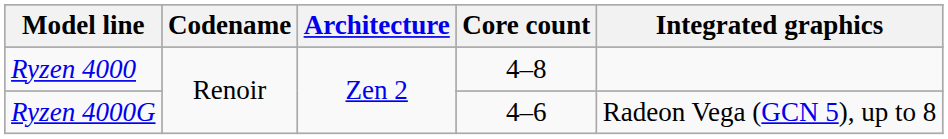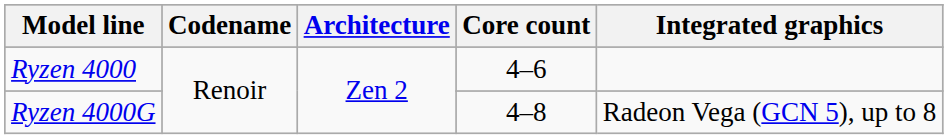Ryzen 4000 | Core count: 4–8 -> 4–6
Ryzen 4000G | Core count: 4–6 -> 4–8
